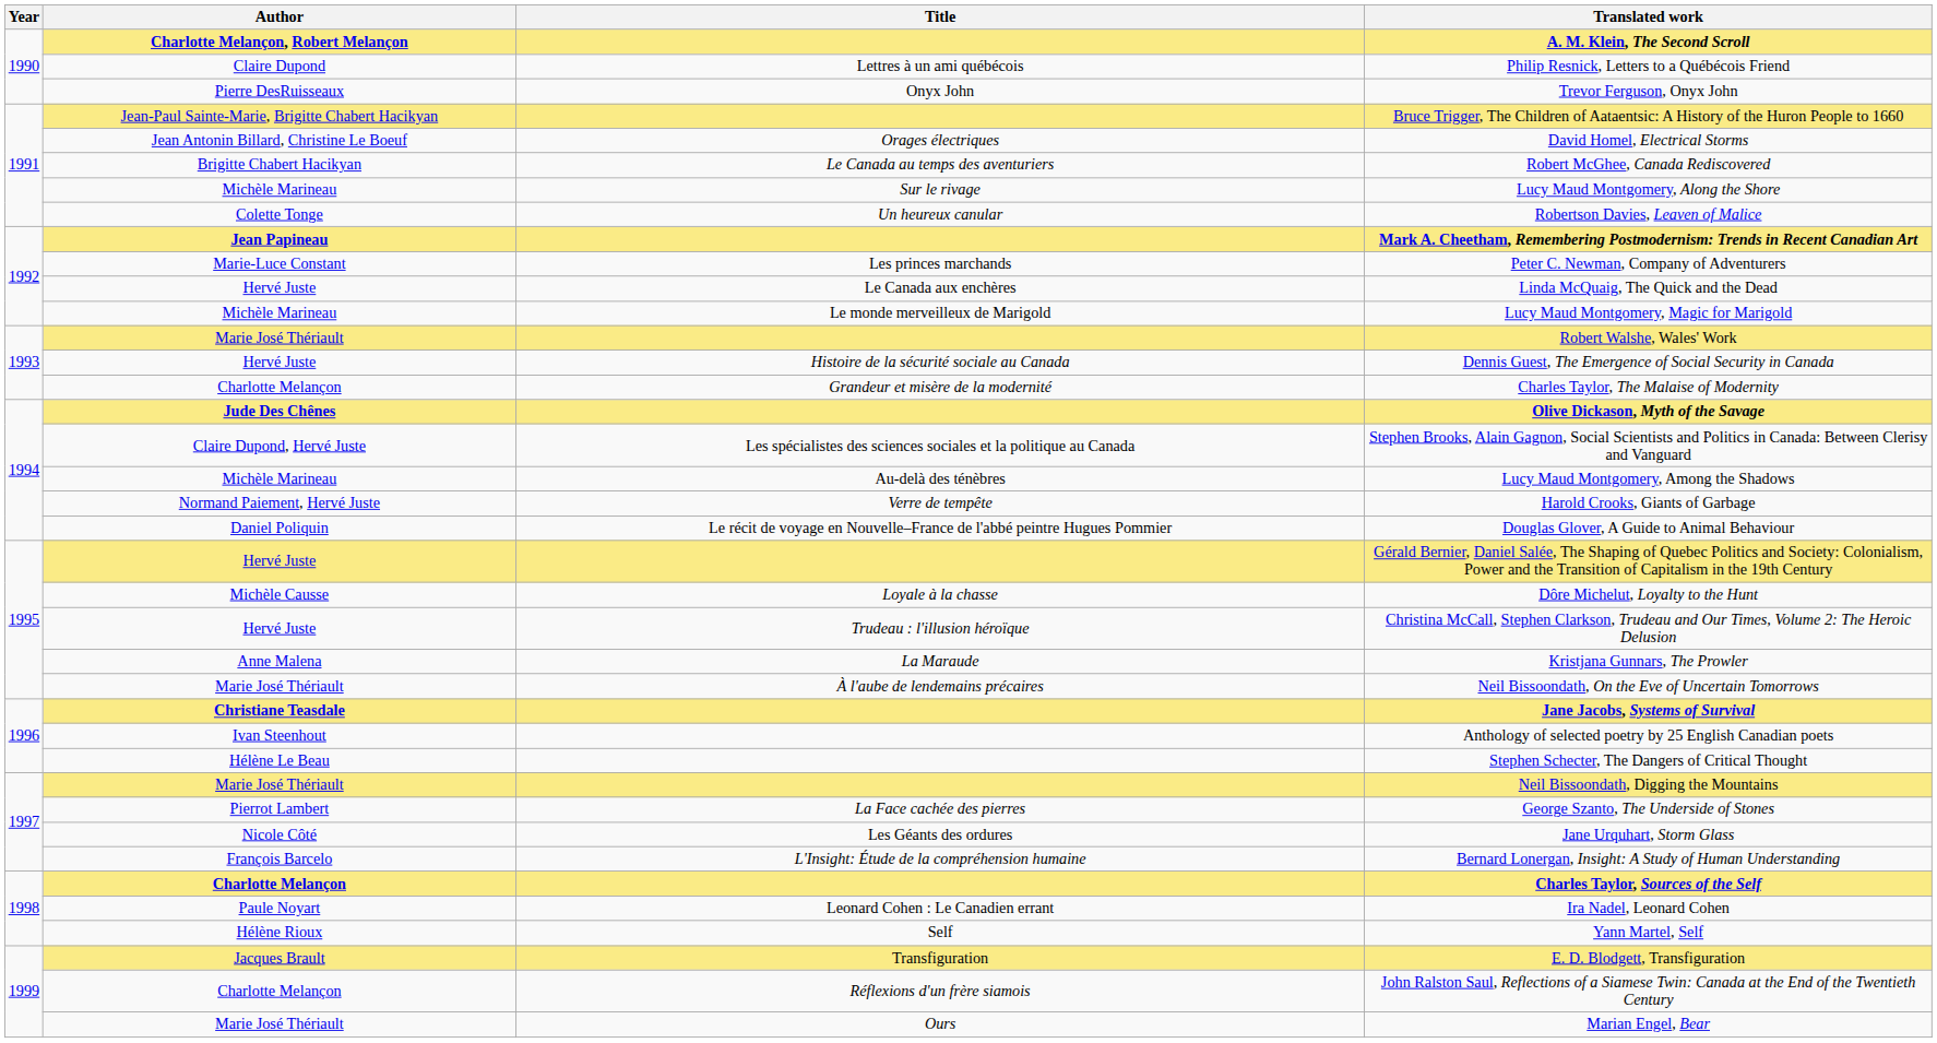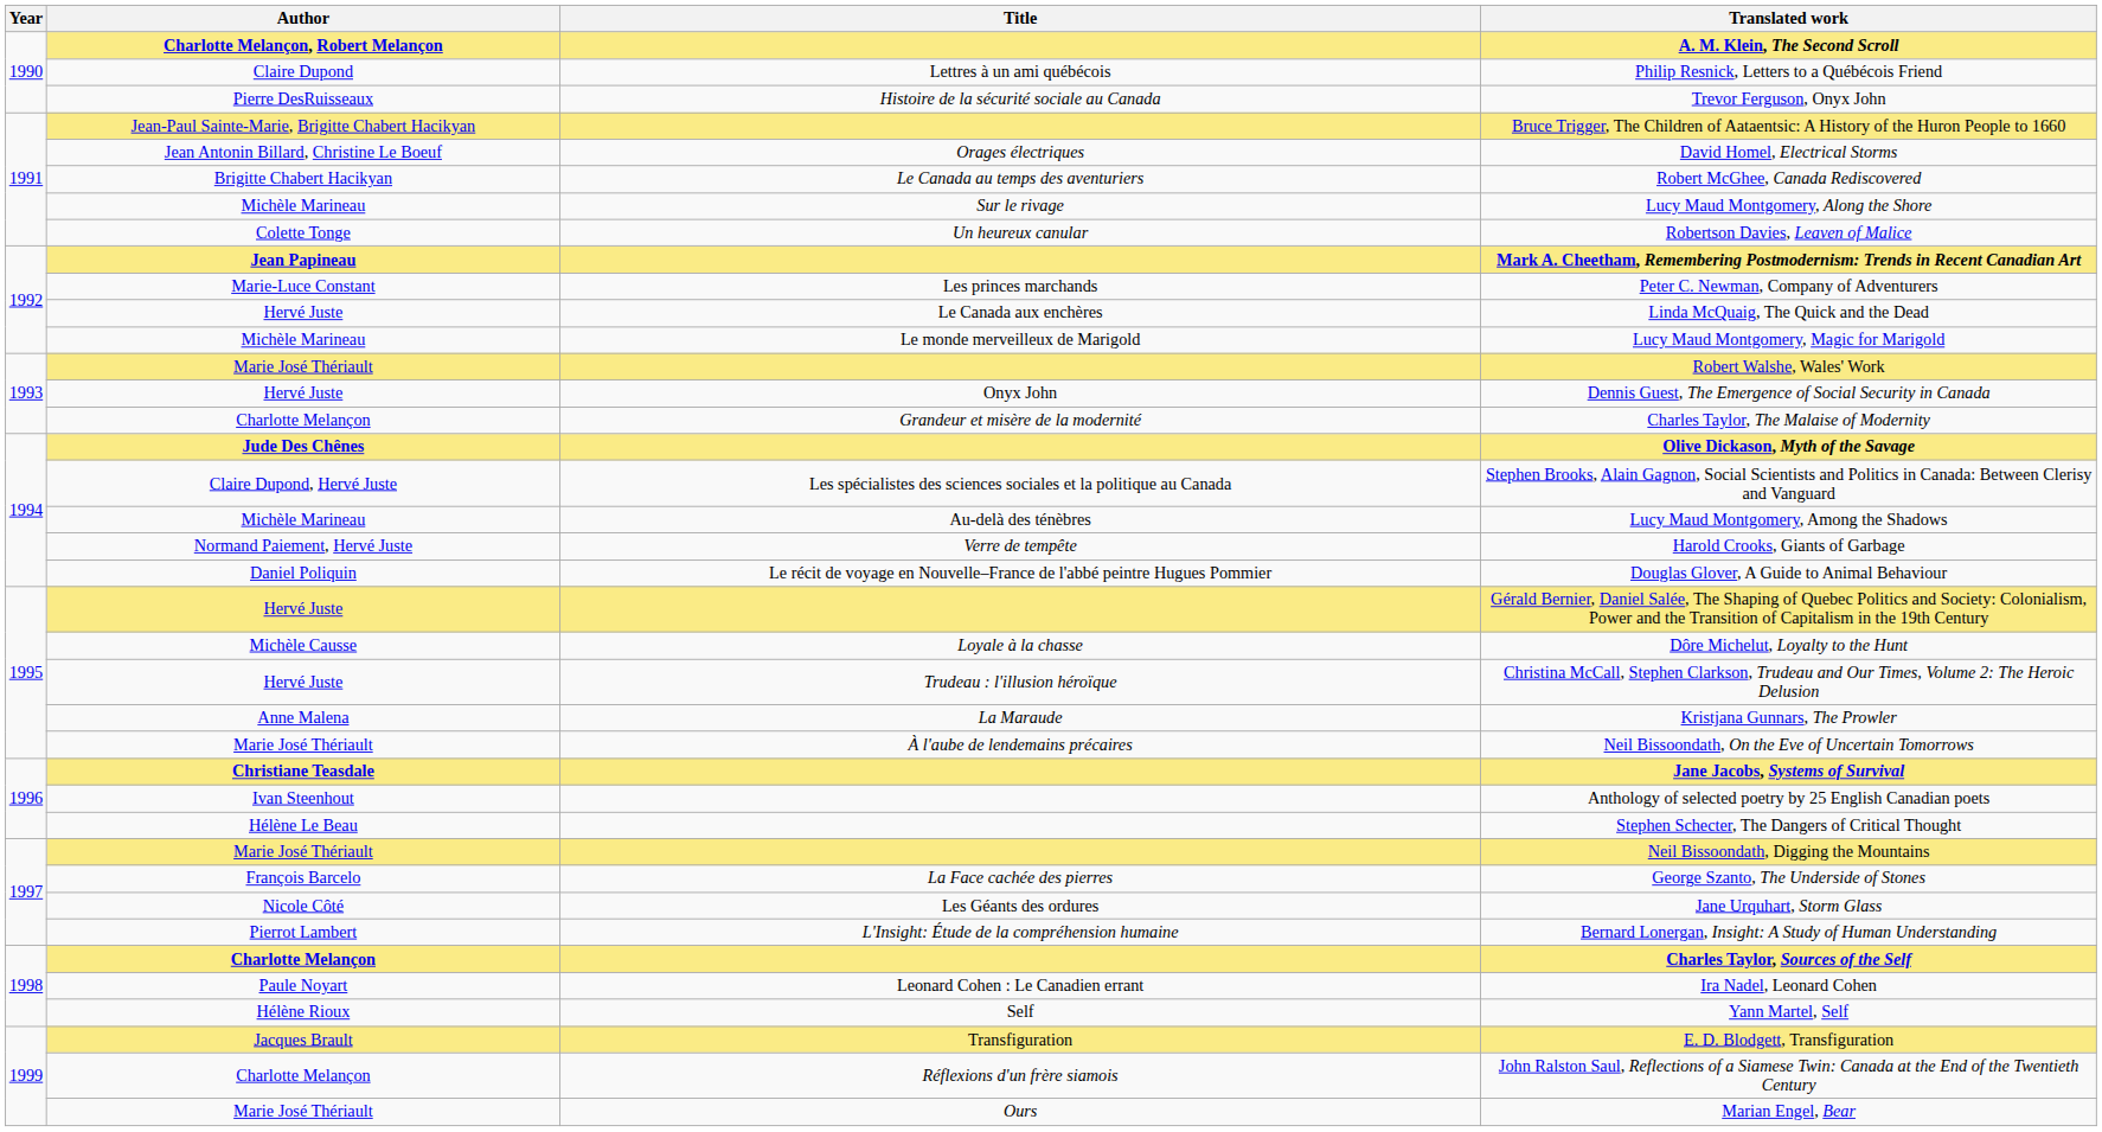Trevor Ferguson, Onyx John | Title: Onyx John -> Histoire de la sécurité sociale au Canada
Dennis Guest, The Emergence of Social Security in Canada | Title: Histoire de la sécurité sociale au Canada -> Onyx John
George Szanto, The Underside of Stones | Author: Pierrot Lambert -> François Barcelo
Bernard Lonergan, Insight: A Study of Human Understanding | Author: François Barcelo -> Pierrot Lambert
